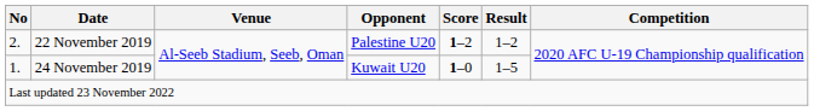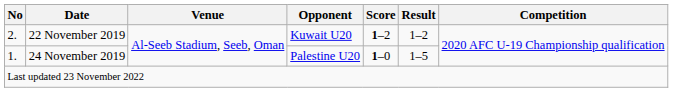22 November 2019 | Opponent: Palestine U20 -> Kuwait U20
24 November 2019 | Opponent: Kuwait U20 -> Palestine U20
